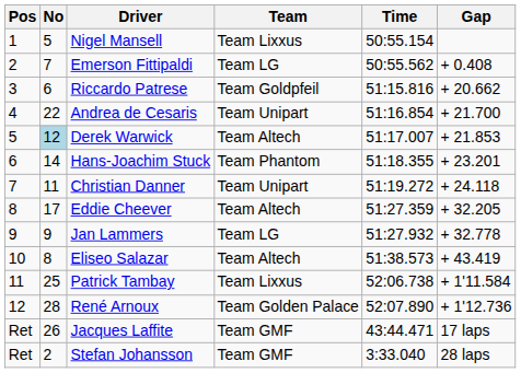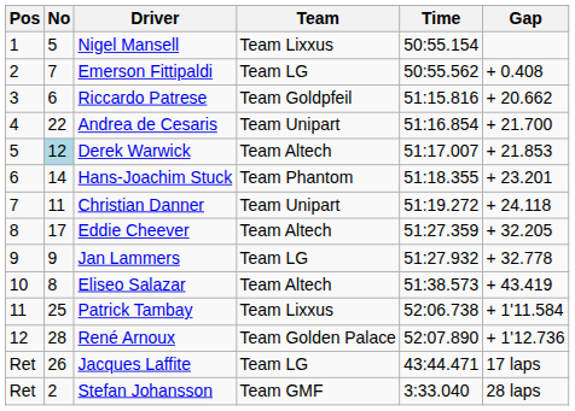Jacques Laffite | Team: Team GMF -> Team LG
